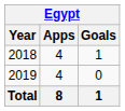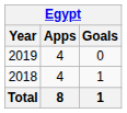rows swapped: 2018 <-> 2019
